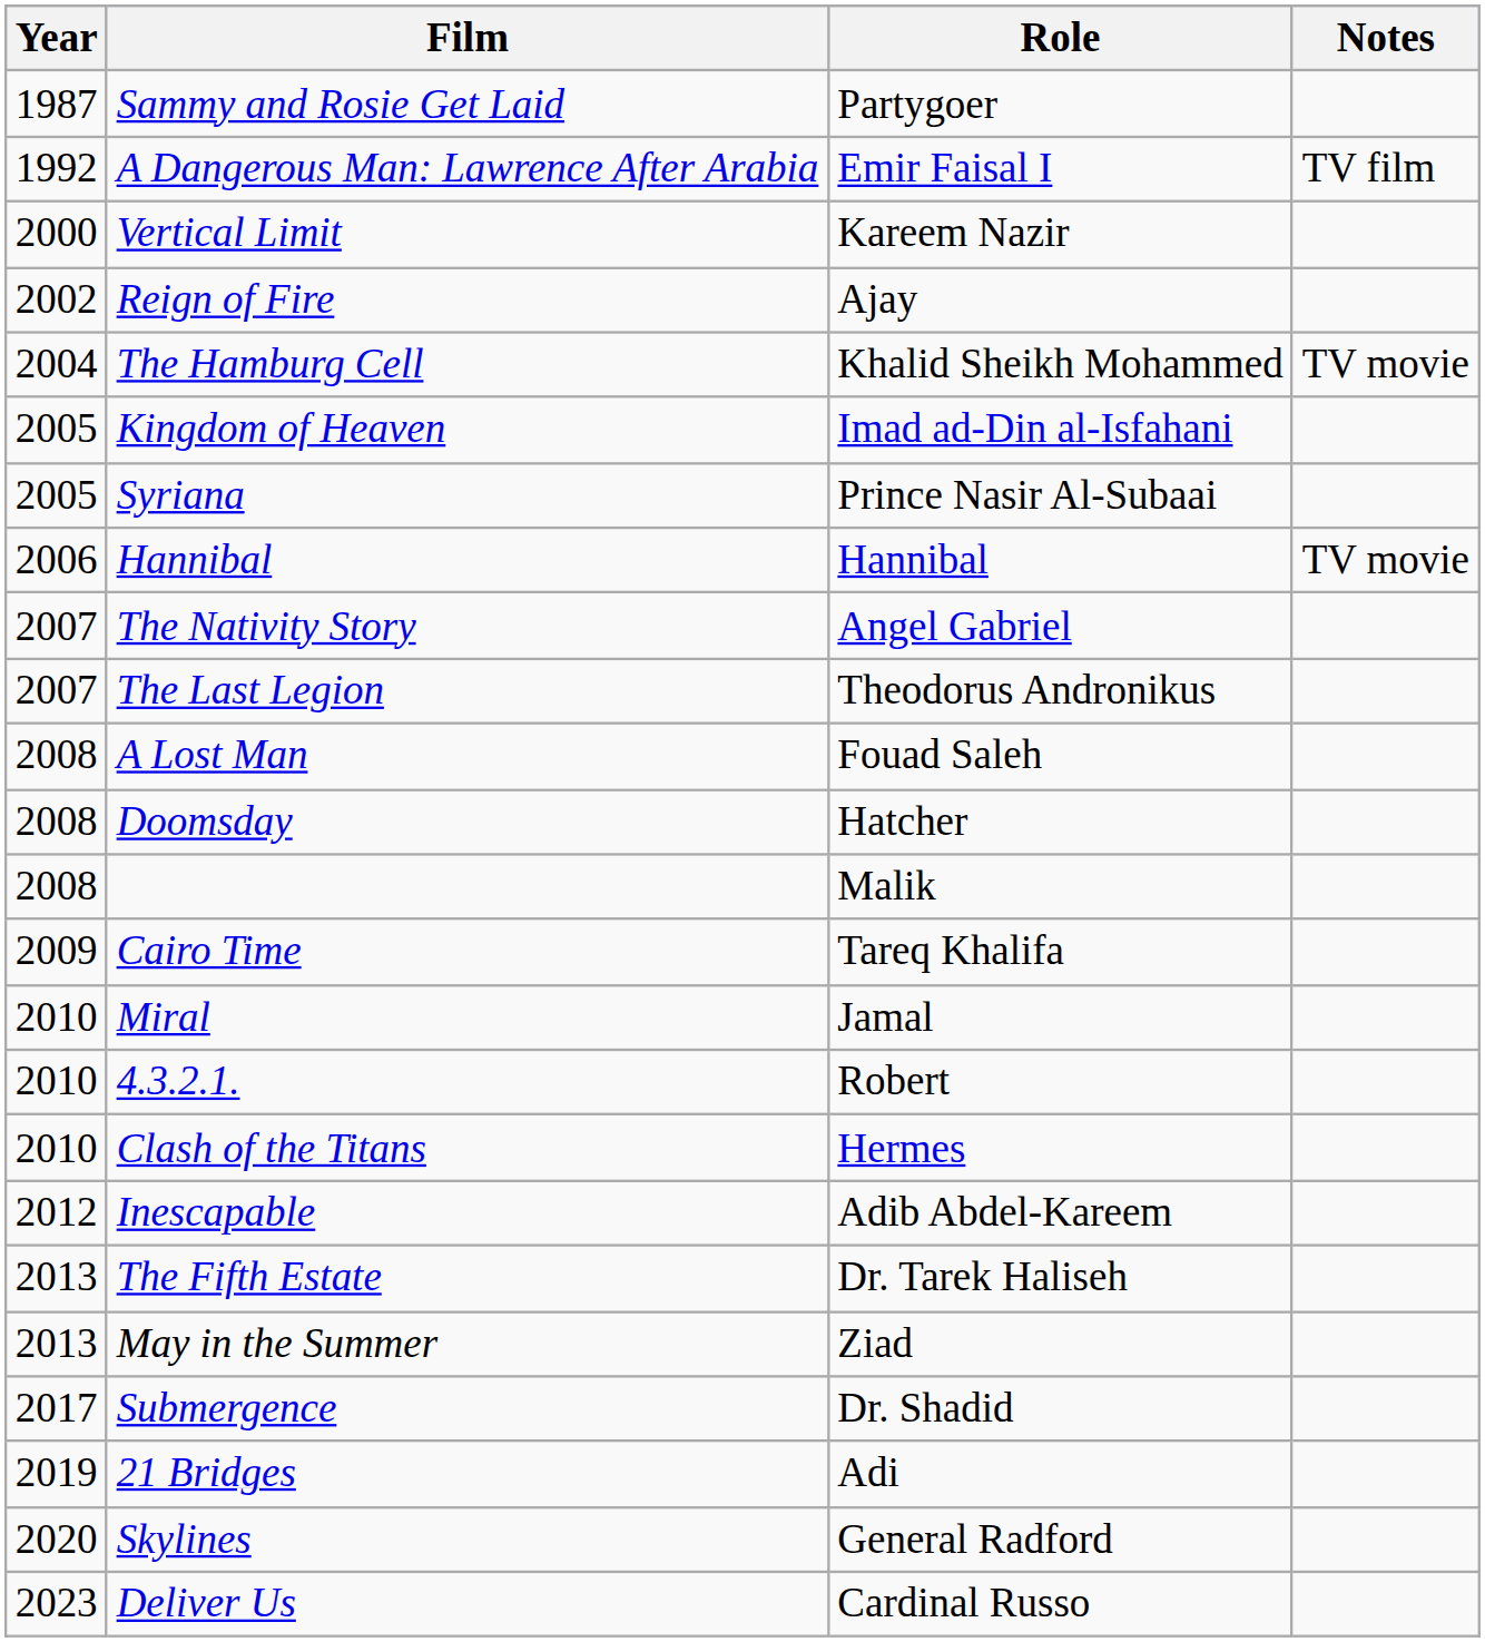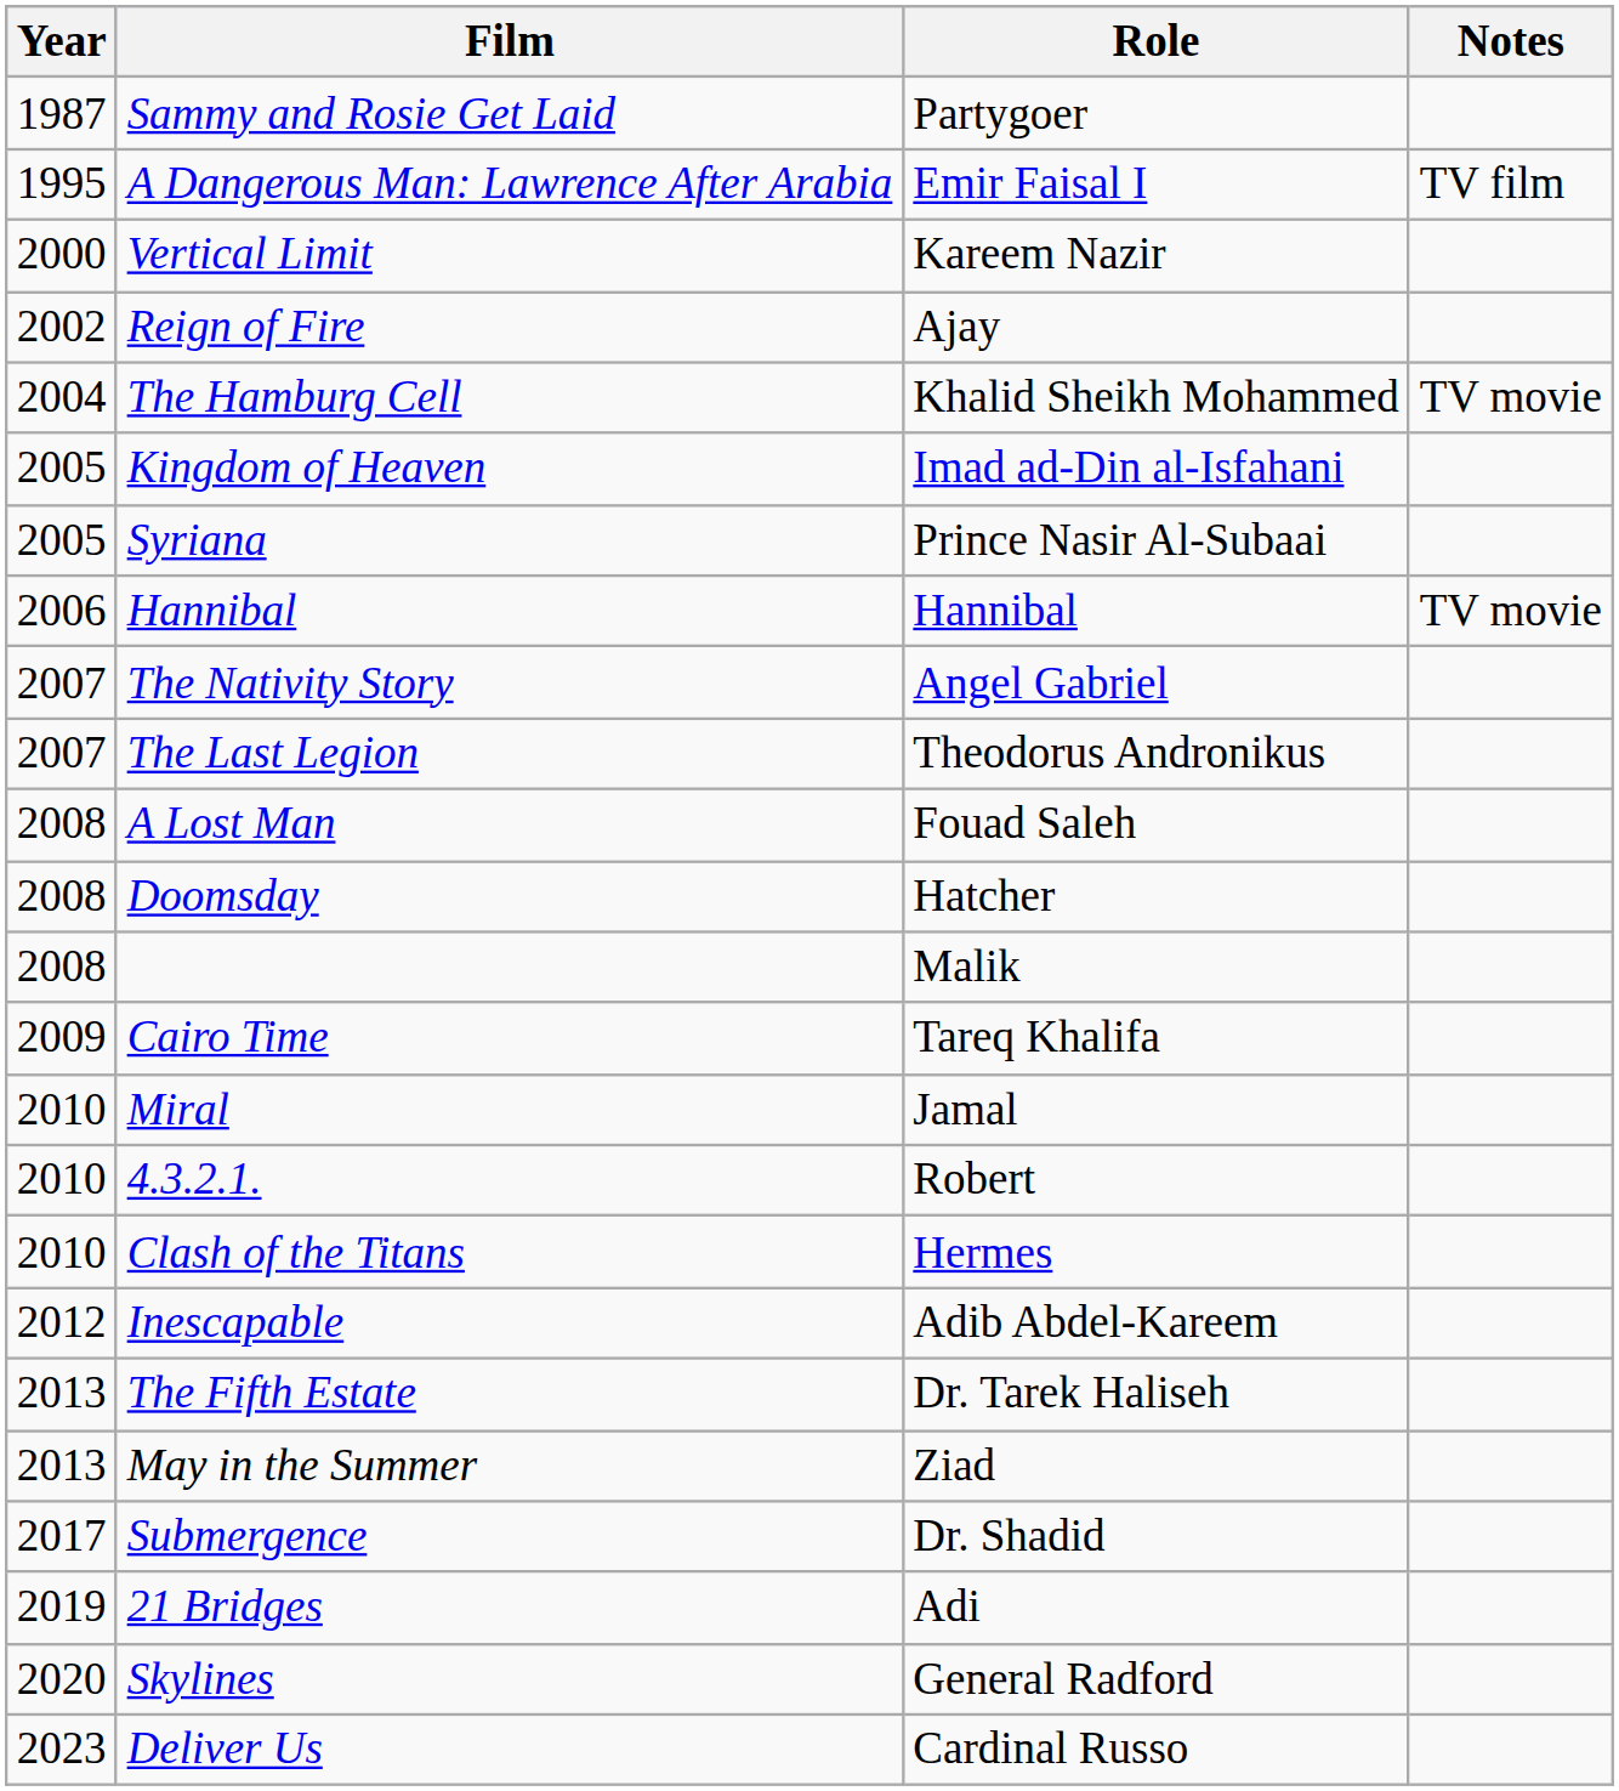A Dangerous Man: Lawrence After Arabia | Year: 1992 -> 1995
